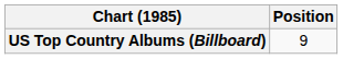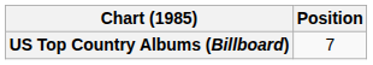US Top Country Albums (Billboard) | Position: 9 -> 7
